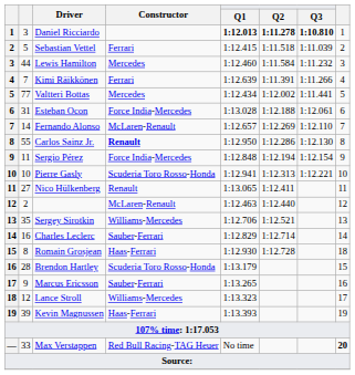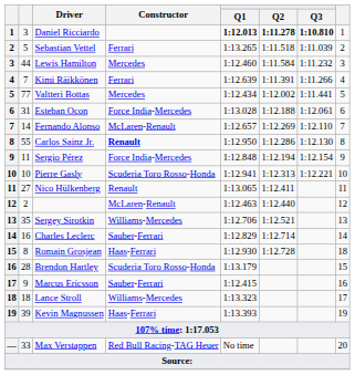Sebastian Vettel | Q1: 1:12.415 -> 1:13.265
Marcus Ericsson | Q1: 1:13.265 -> 1:12.415
Lance Stroll | column 2: 12 -> 18
Max Verstappen | column 8: bold -> normal
